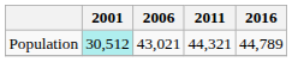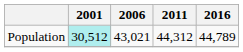Population | 2011: 44,321 -> 44,312
